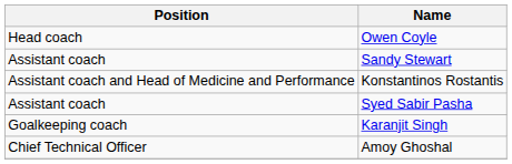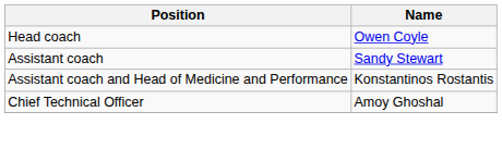- row: Assistant coach | Syed Sabir Pasha
- row: Goalkeeping coach | Karanjit Singh
